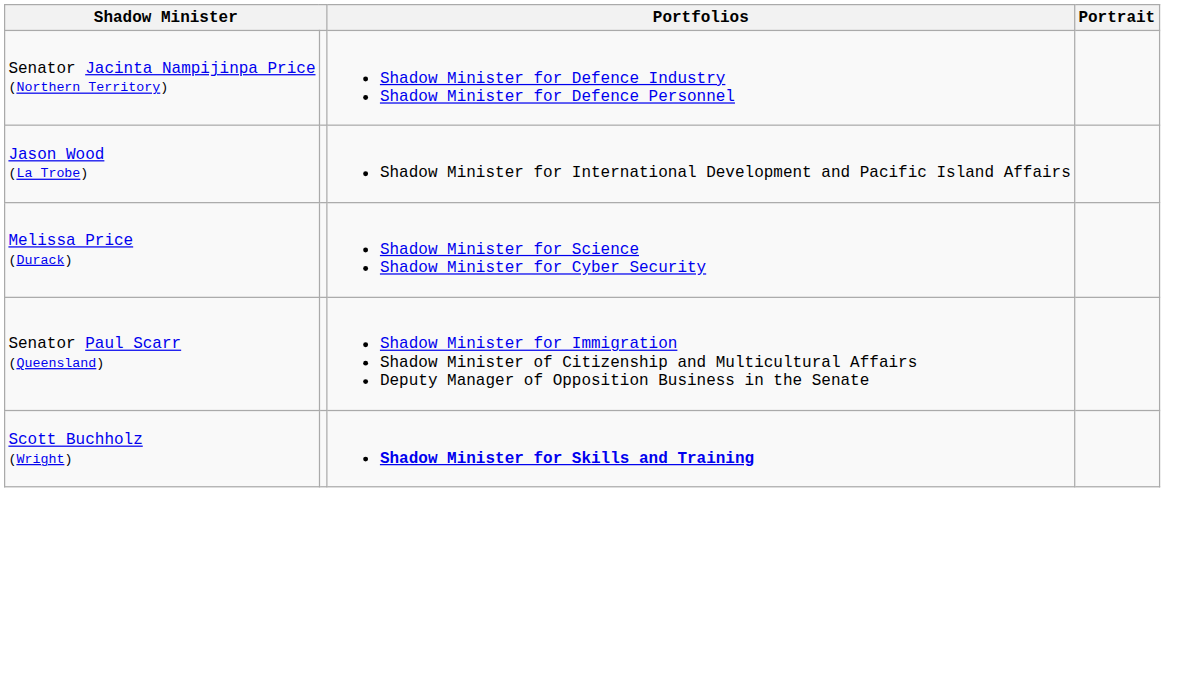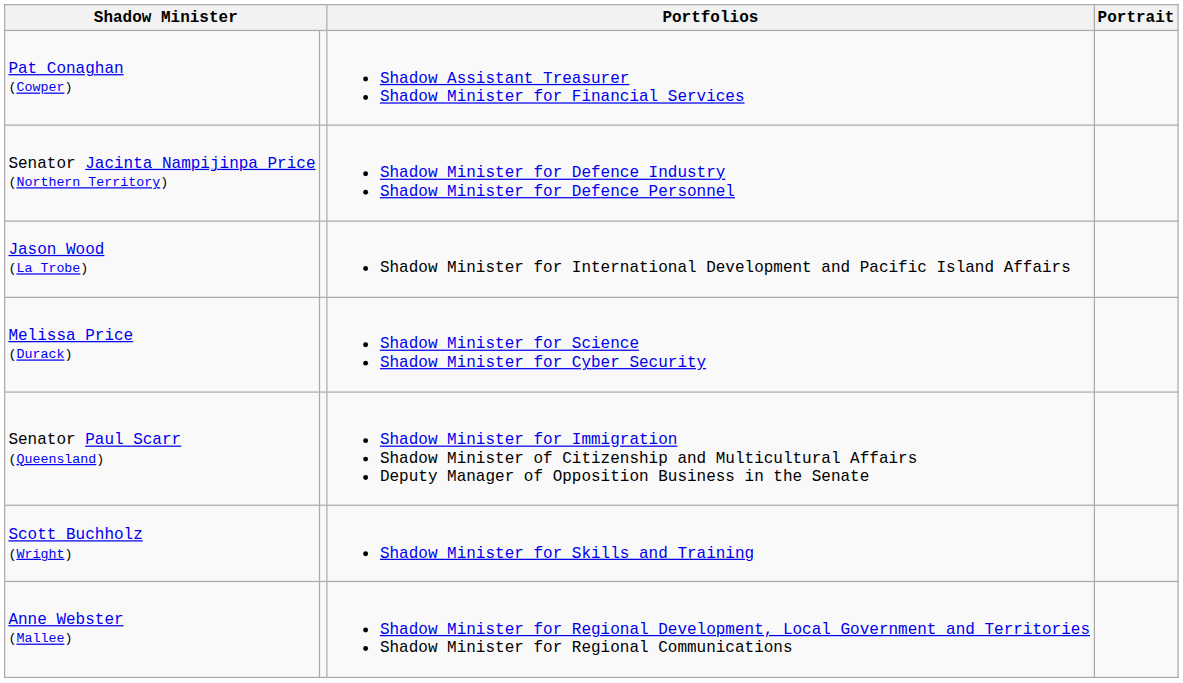+ row: Pat Conaghan (Cowper) | Shadow Assistant Treasurer Shadow Minister for Financial Services
Scott Buchholz (Wright) | Portfolios: bold -> normal
+ row: Anne Webster (Mallee) | Shadow Minister for Regional Development, Local Government and Territories Shadow Minister for Regional Communications
